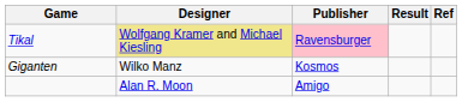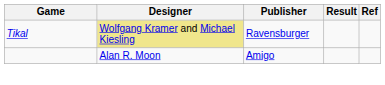Tikal | Publisher: pink background -> no background
- row: Giganten | Wilko Manz | Kosmos
